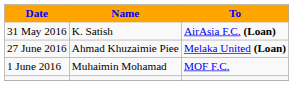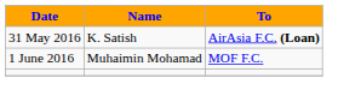- row: 27 June 2016 | Ahmad Khuzaimie Piee | Melaka United (Loan)
